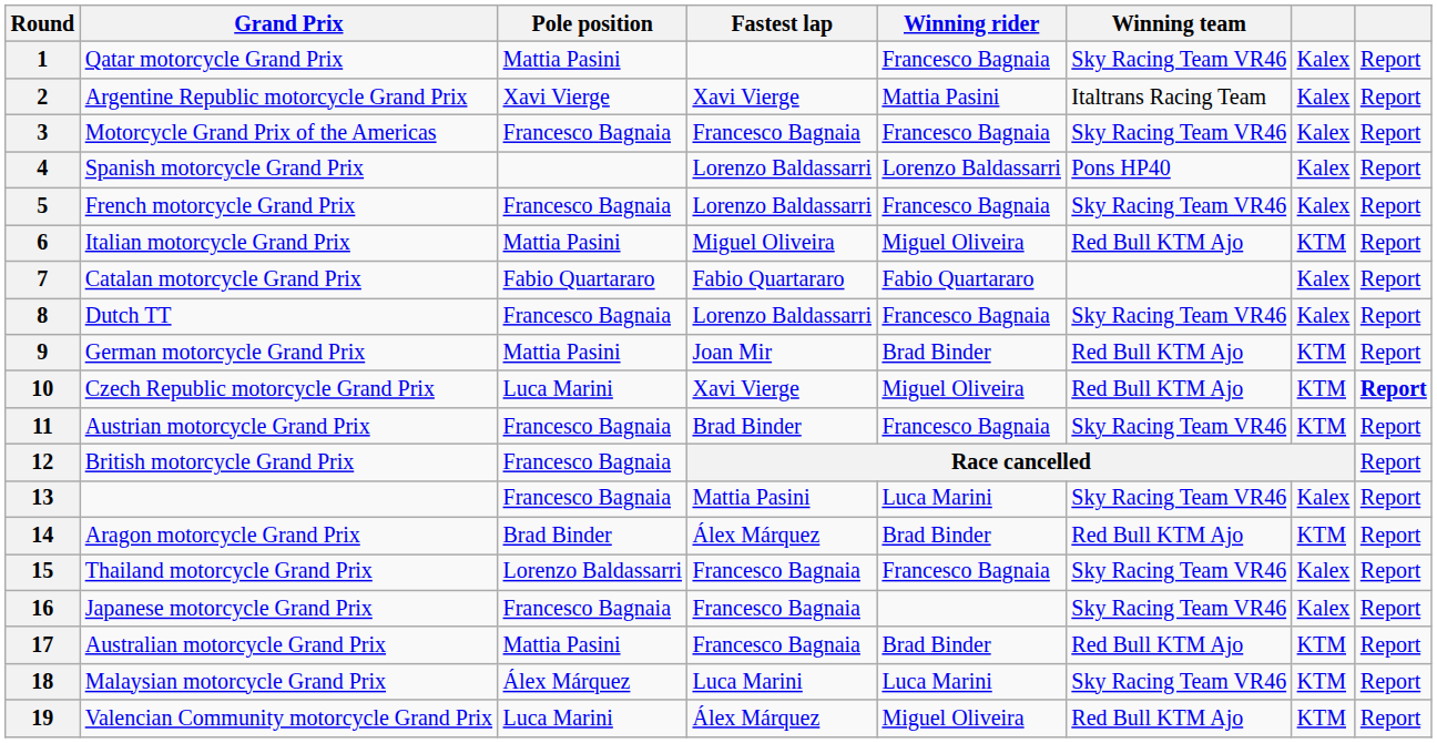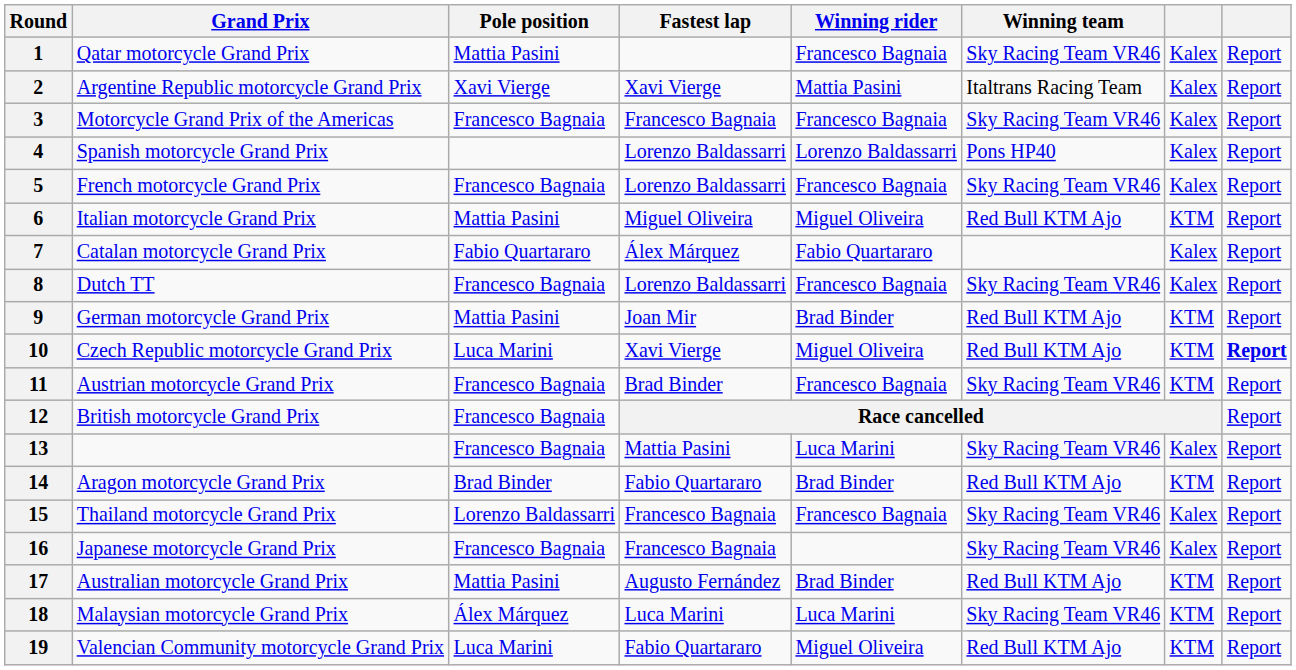7 | Fastest lap: Fabio Quartararo -> Álex Márquez
14 | Fastest lap: Álex Márquez -> Fabio Quartararo
17 | Fastest lap: Francesco Bagnaia -> Augusto Fernández
19 | Fastest lap: Álex Márquez -> Fabio Quartararo
